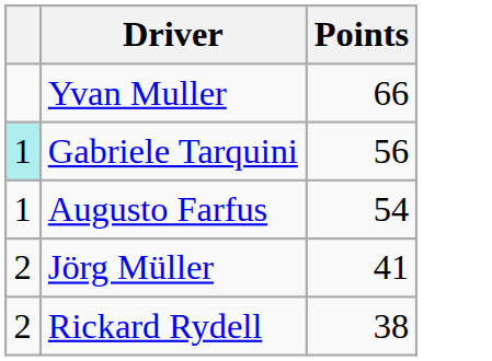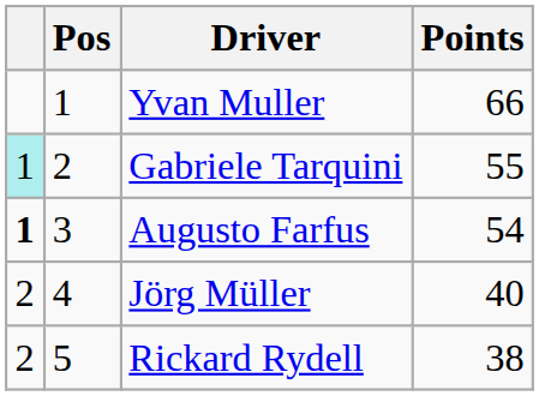+ column: Pos | 1 | 2 | 3 | 4 | 5
Gabriele Tarquini | Points: 56 -> 55
Augusto Farfus | column 1: normal -> bold
Jörg Müller | Points: 41 -> 40
